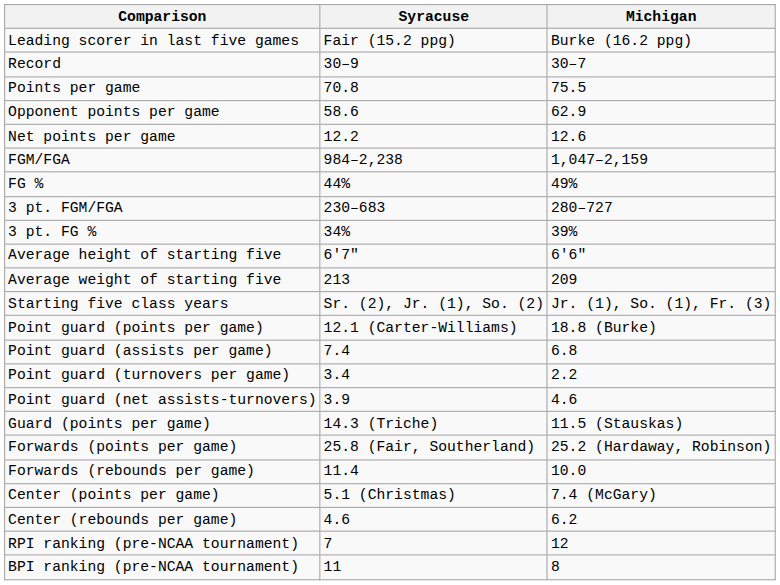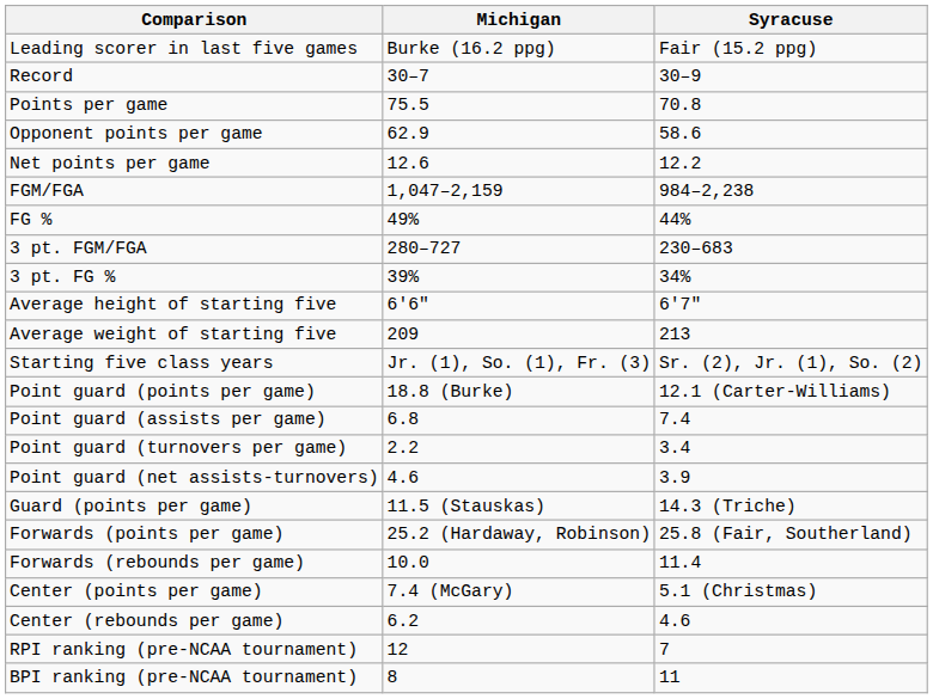columns swapped: Syracuse <-> Michigan
